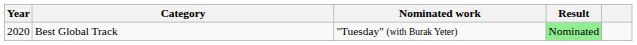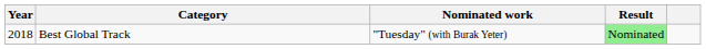Best Global Track | Year: 2020 -> 2018
